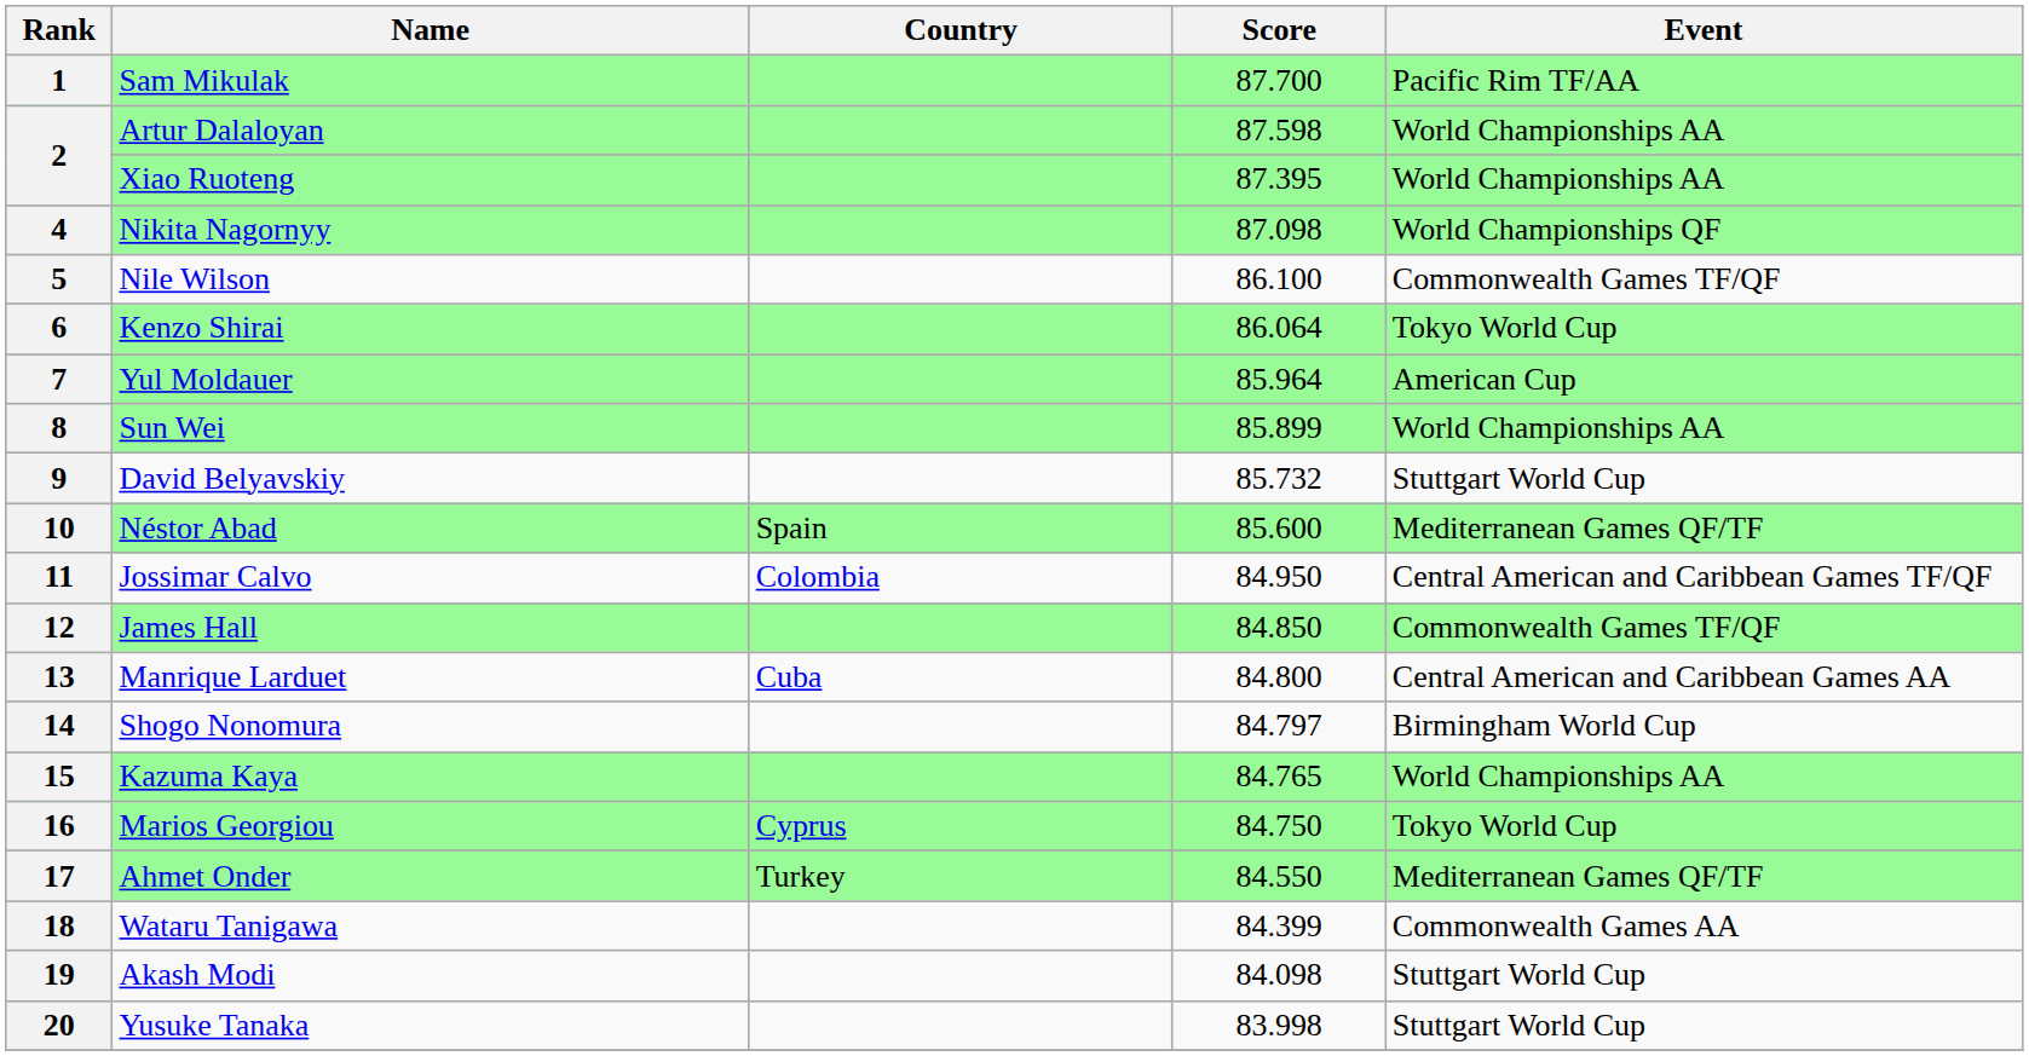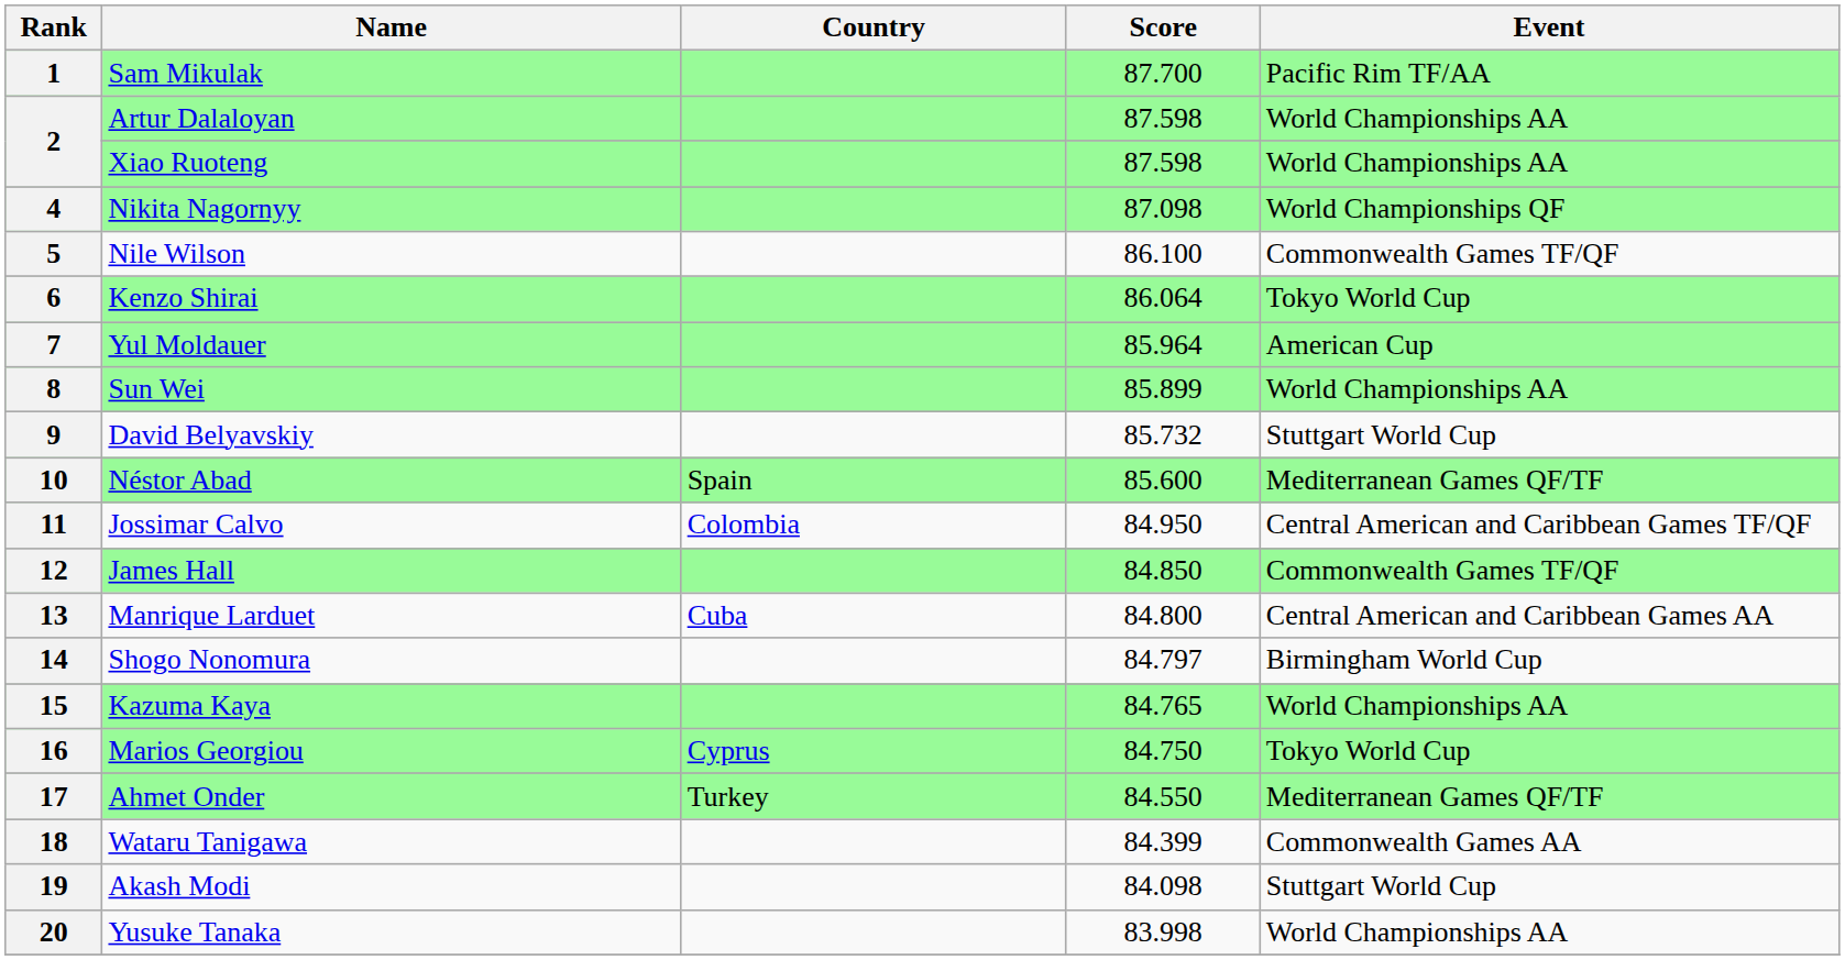2 / Xiao Ruoteng | Score: 87.395 -> 87.598
20 | Event: Stuttgart World Cup -> World Championships AA
